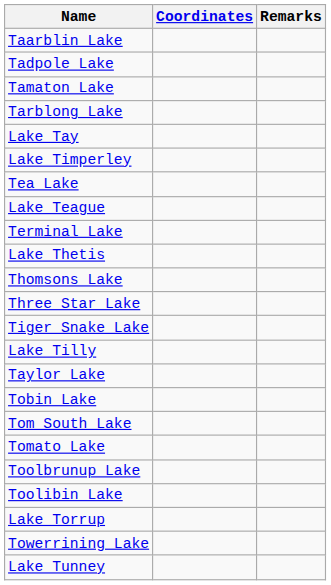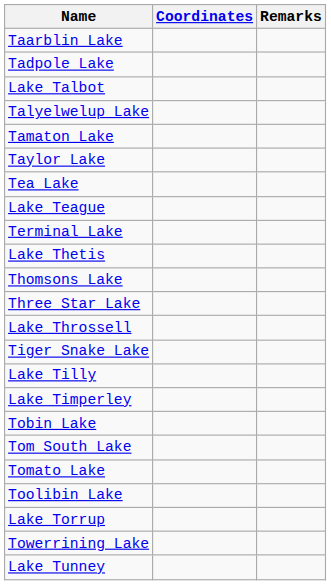+ row: Lake Talbot
+ row: Talyelwelup Lake
- row: Tarblong Lake
- row: Lake Tay
rows swapped: Taylor Lake <-> Lake Timperley
+ row: Lake Throssell
- row: Toolbrunup Lake
